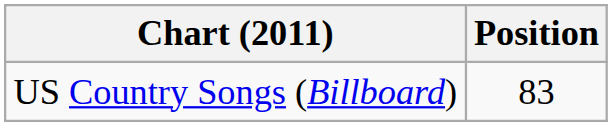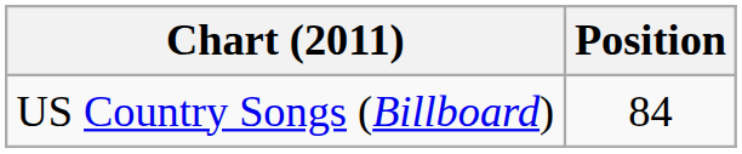US Country Songs (Billboard) | Position: 83 -> 84
